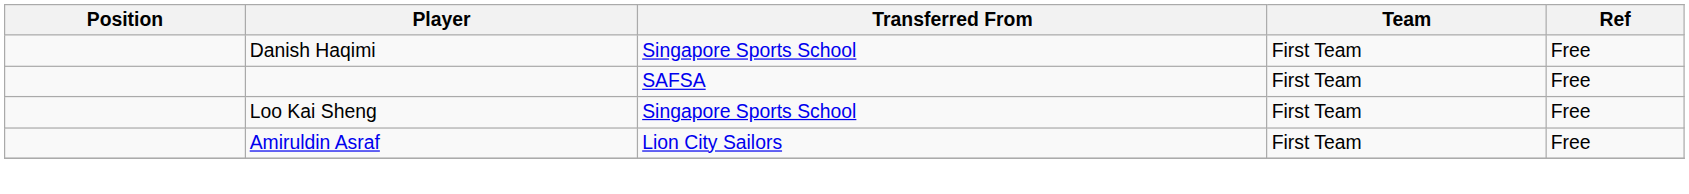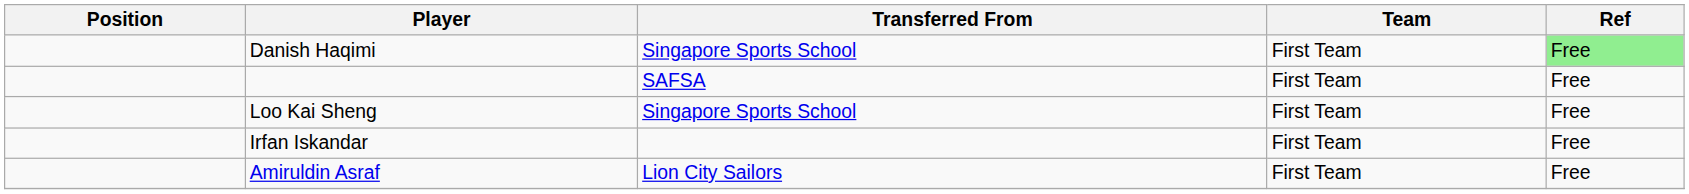Danish Haqimi | Ref: no background -> lightgreen background
+ row: Irfan Iskandar | First Team | Free
